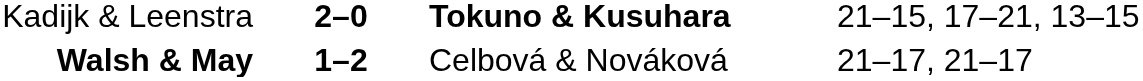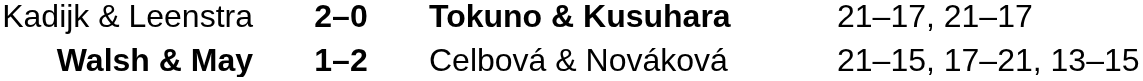Kadijk & Leenstra | column 4: 21–15, 17–21, 13–15 -> 21–17, 21–17
Walsh & May | column 4: 21–17, 21–17 -> 21–15, 17–21, 13–15
